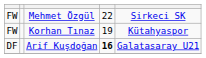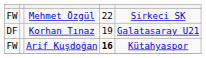Korhan Tınaz | column 1: FW -> DF
Korhan Tınaz | column 5: Kütahyaspor -> Galatasaray U21
Arif Kuşdoğan | column 1: DF -> FW
Arif Kuşdoğan | column 5: Galatasaray U21 -> Kütahyaspor
